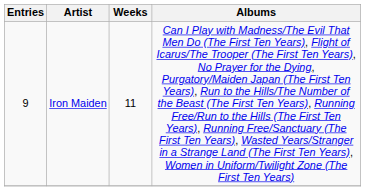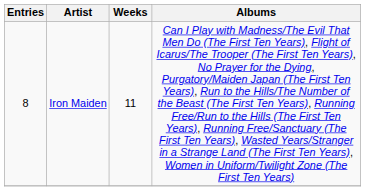Iron Maiden | Entries: 9 -> 8
